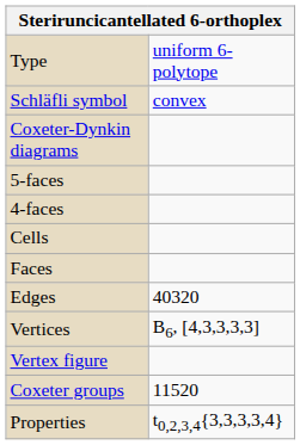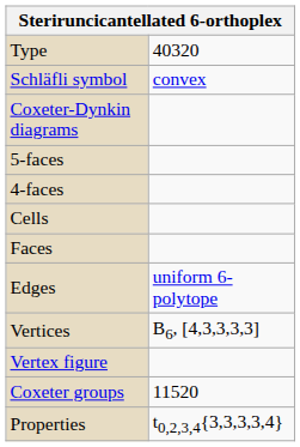Type | column 2: uniform 6-polytope -> 40320
Edges | column 2: 40320 -> uniform 6-polytope
